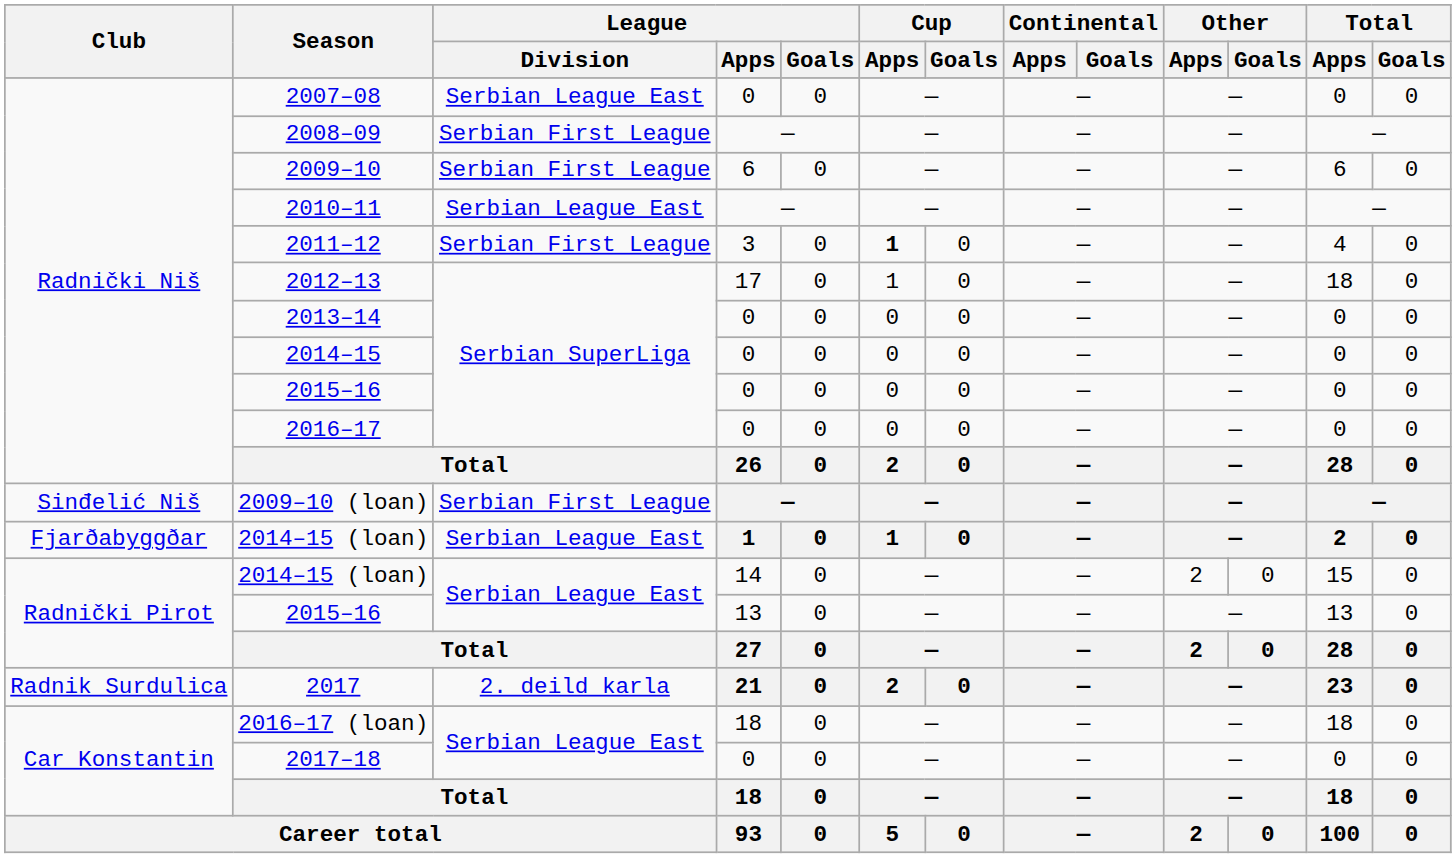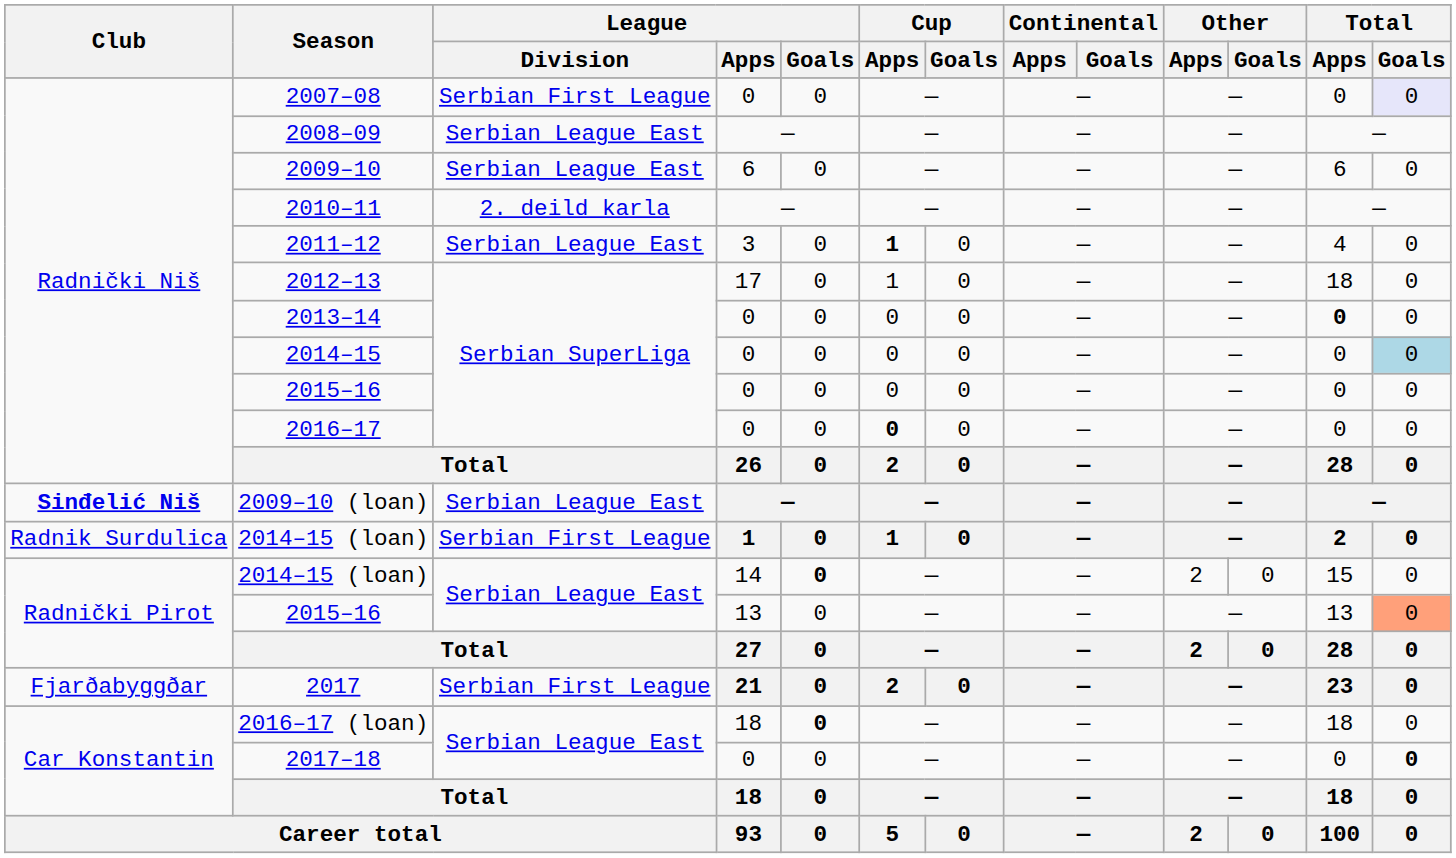2007–08 | League / Division: Serbian League East -> Serbian First League
2007–08 | Total / Goals: no background -> lavender background
2008–09 | League / Division: Serbian First League -> Serbian League East
2009–10 | League / Division: Serbian First League -> Serbian League East
2010–11 | League / Division: Serbian League East -> 2. deild karla
2011–12 | League / Division: Serbian First League -> Serbian League East
2013–14 | Total / Apps: normal -> bold
2014–15 | Total / Goals: no background -> lightblue background
2016–17 | Cup / Apps: normal -> bold
2009–10 (loan) | Club: normal -> bold
2009–10 (loan) | League / Division: Serbian First League -> Serbian League East
2014–15 (loan) / 1 | Club: Fjarðabyggðar -> Radnik Surdulica
2014–15 (loan) / 1 | League / Division: Serbian League East -> Serbian First League
2014–15 (loan) / 14 | League / Goals: normal -> bold
2015–16 / 13 | Total / Goals: no background -> lightsalmon background
2017 | Club: Radnik Surdulica -> Fjarðabyggðar
2017 | League / Division: 2. deild karla -> Serbian First League
2016–17 (loan) | League / Goals: normal -> bold
2017–18 | Total / Goals: normal -> bold
